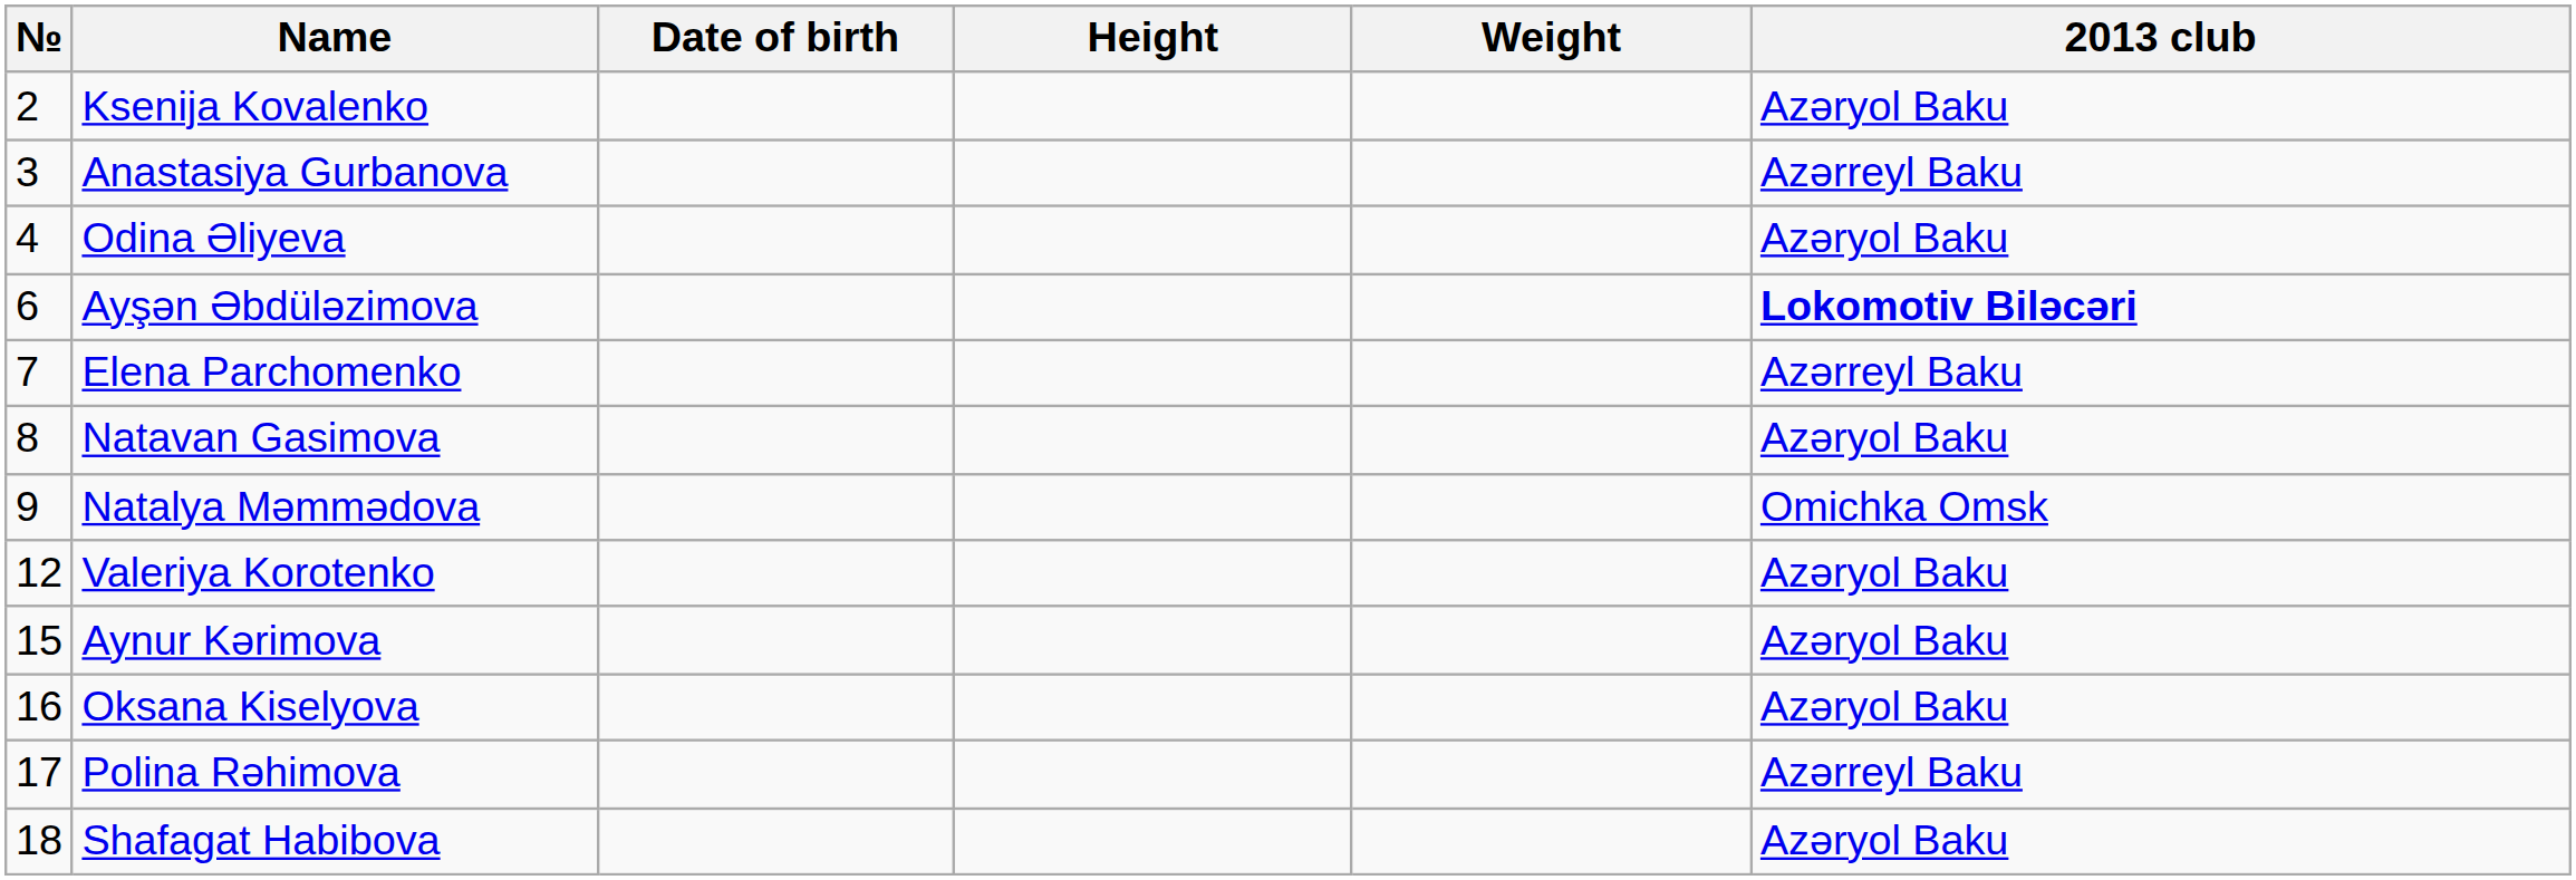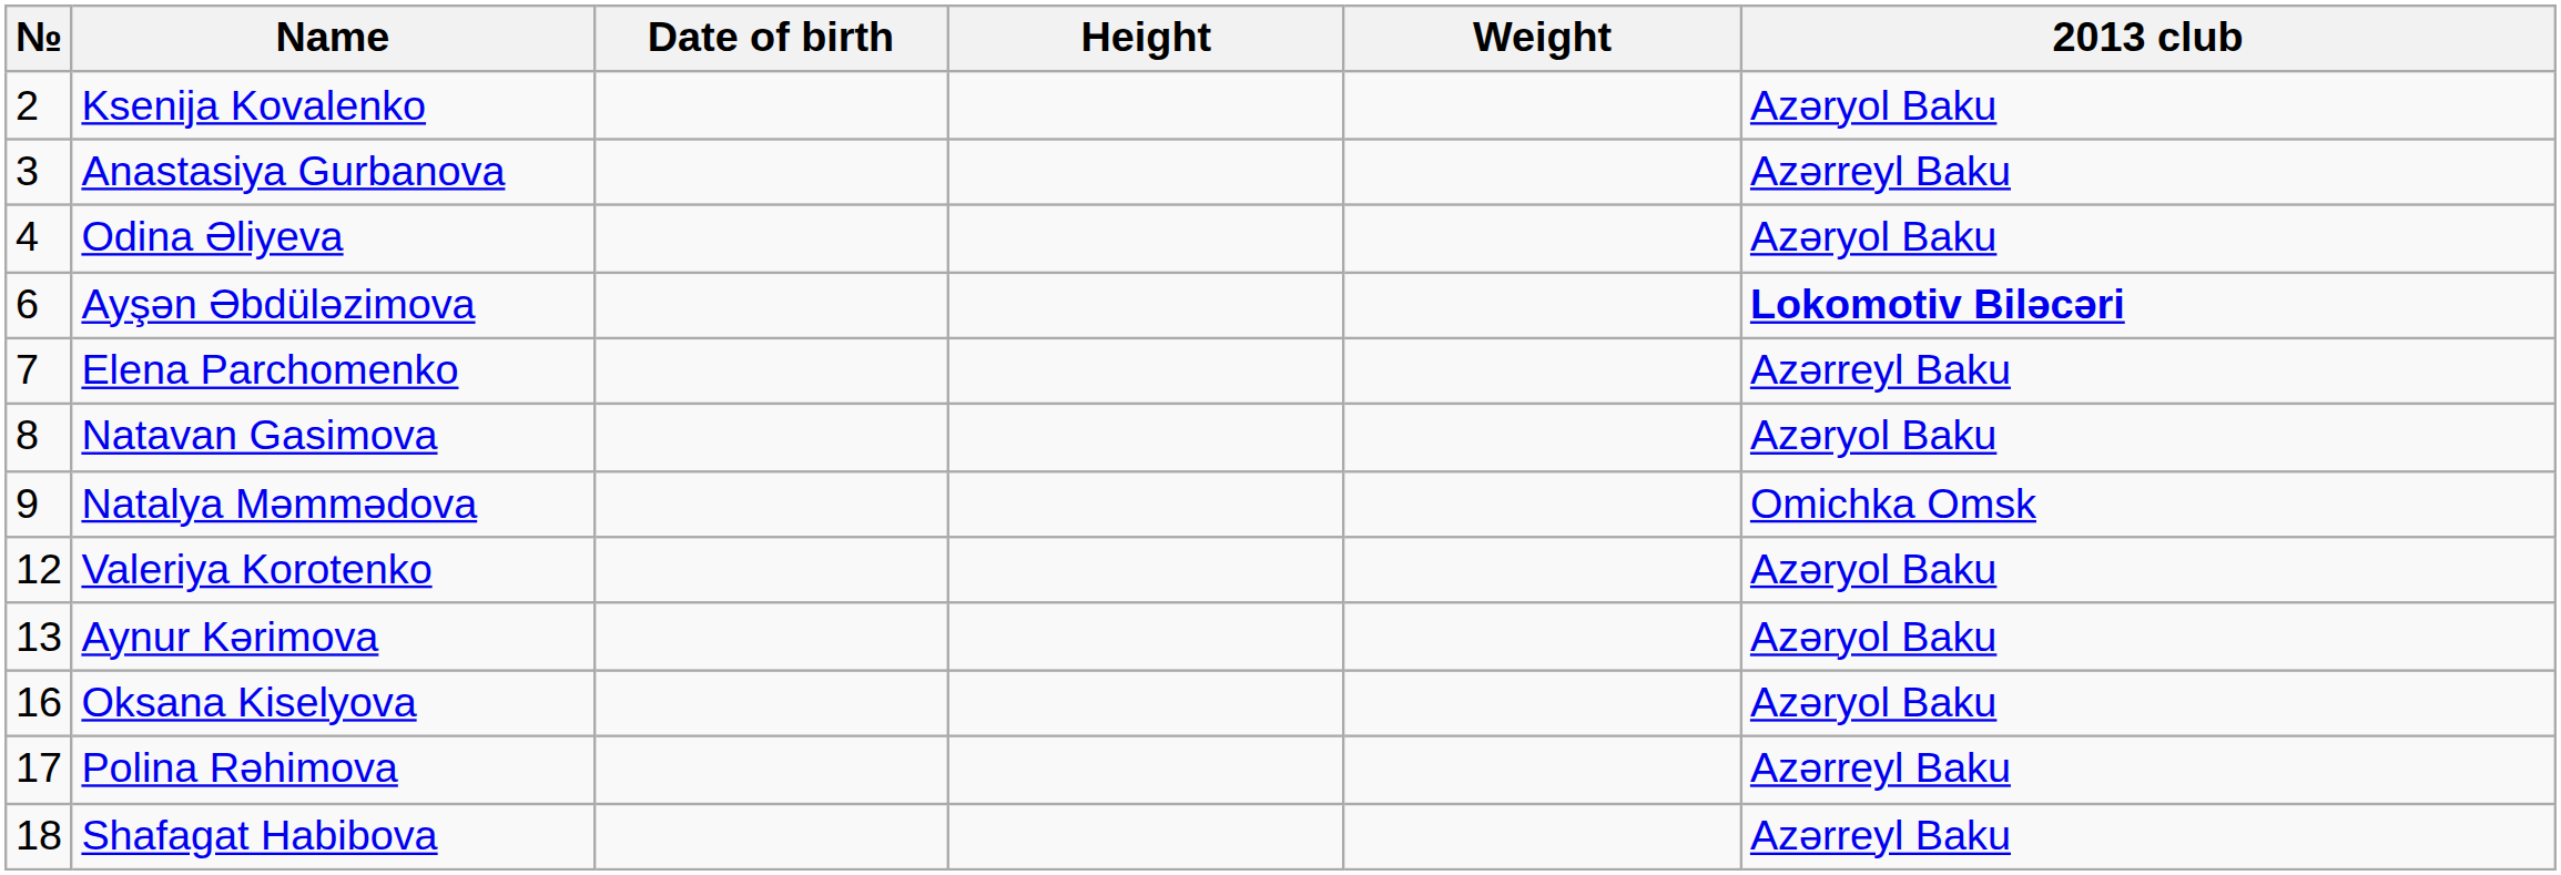Aynur Kərimova | №: 15 -> 13
Shafagat Habibova | 2013 club: Azəryol Baku -> Azərreyl Baku
